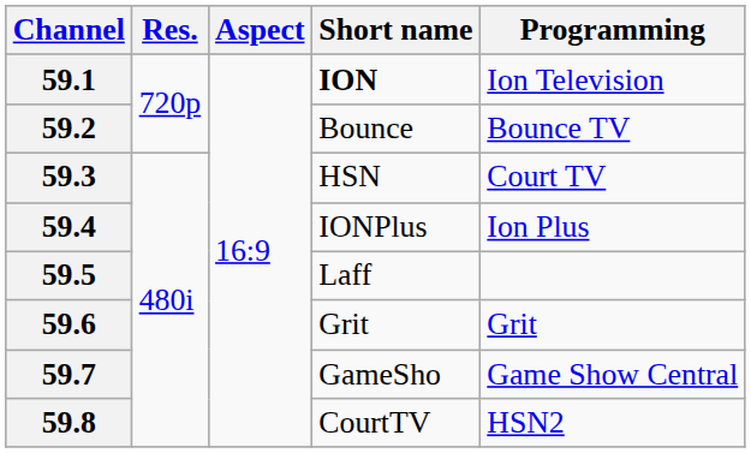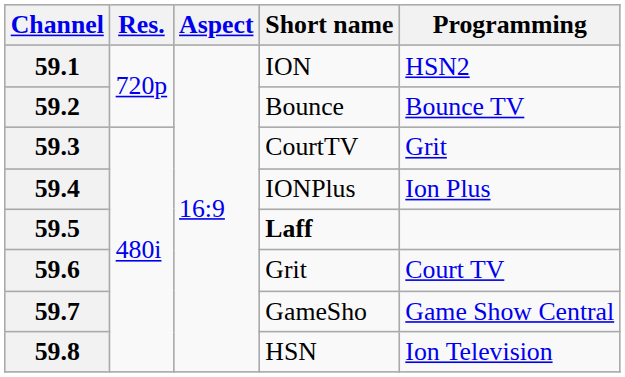59.1 | Short name: bold -> normal
59.1 | Programming: Ion Television -> HSN2
59.3 | Short name: HSN -> CourtTV
59.3 | Programming: Court TV -> Grit
59.5 | Short name: normal -> bold
59.6 | Programming: Grit -> Court TV
59.8 | Short name: CourtTV -> HSN
59.8 | Programming: HSN2 -> Ion Television
